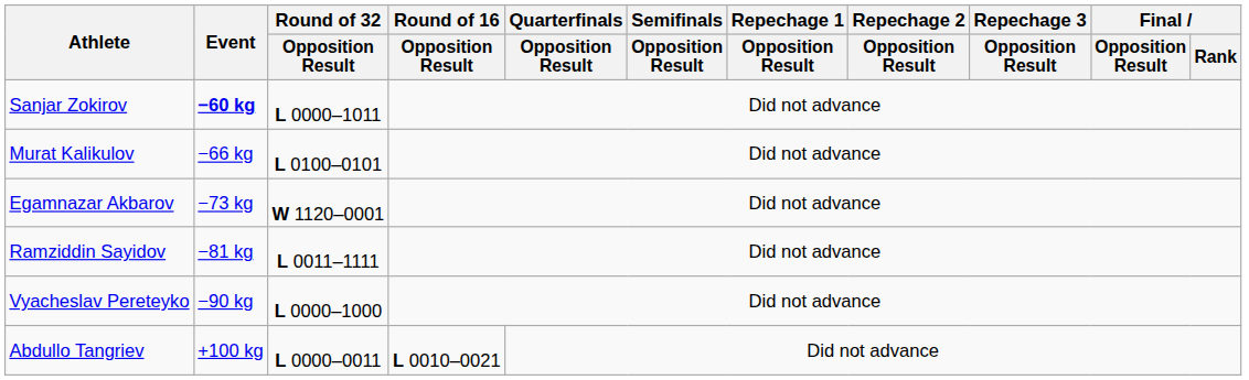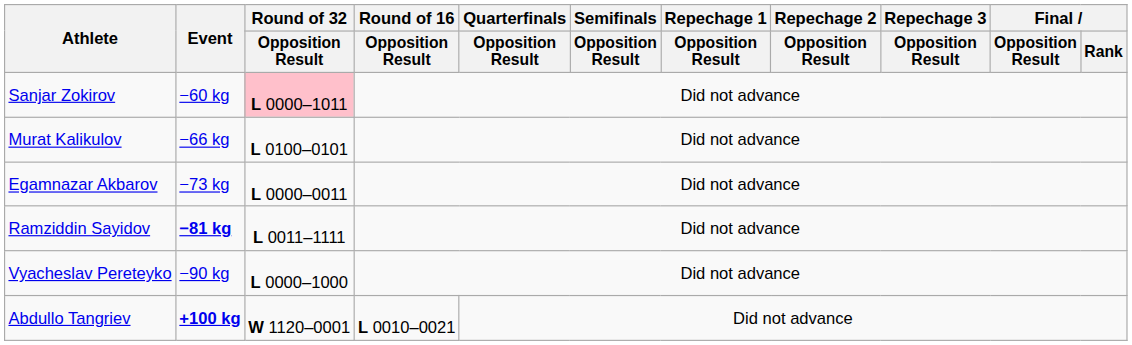Sanjar Zokirov | Event: bold -> normal
Sanjar Zokirov | Round of 32 / Opposition Result: no background -> pink background
Egamnazar Akbarov | Round of 32 / Opposition Result: W 1120–0001 -> L 0000–0011
Ramziddin Sayidov | Event: normal -> bold
Abdullo Tangriev | Event: normal -> bold
Abdullo Tangriev | Round of 32 / Opposition Result: L 0000–0011 -> W 1120–0001
